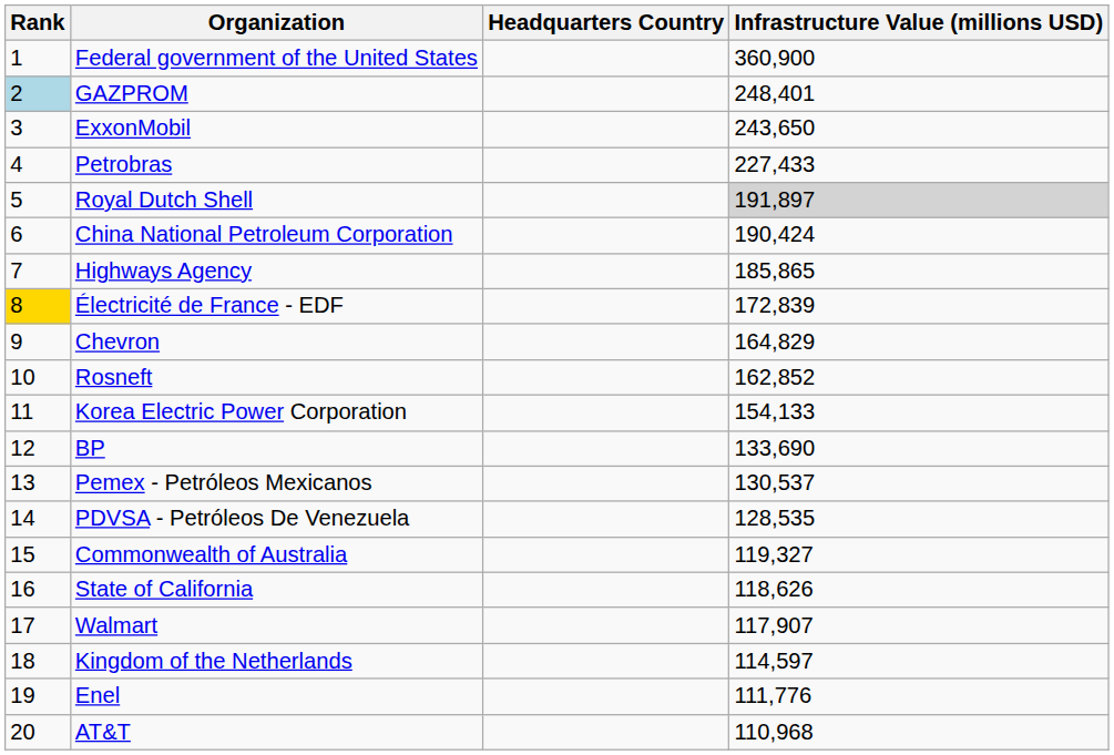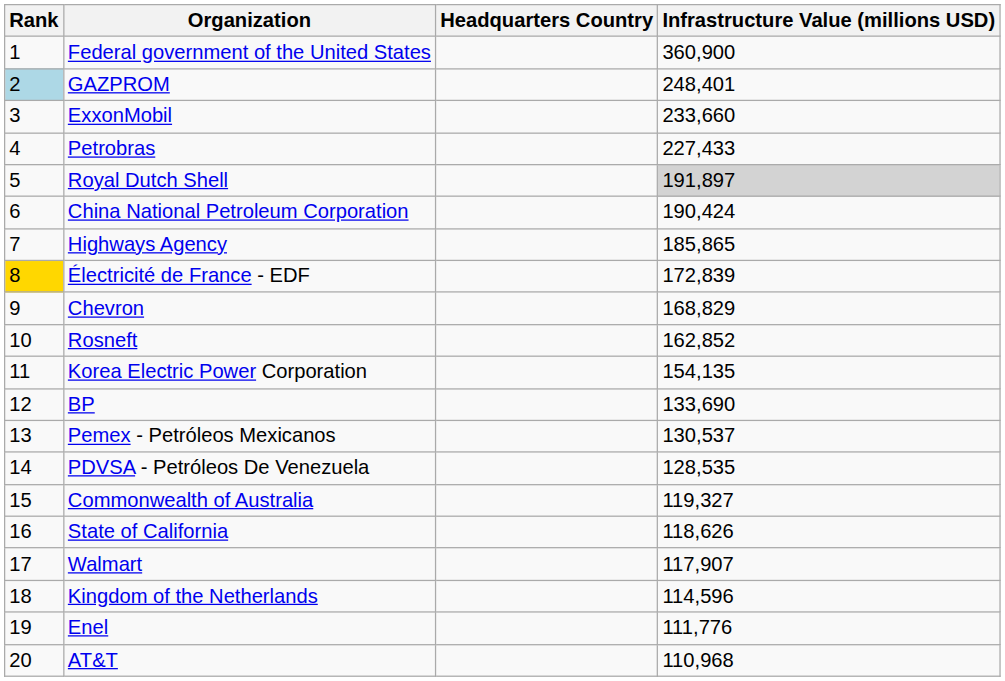ExxonMobil | Infrastructure Value (millions USD): 243,650 -> 233,660
Chevron | Infrastructure Value (millions USD): 164,829 -> 168,829
Korea Electric Power Corporation | Infrastructure Value (millions USD): 154,133 -> 154,135
Kingdom of the Netherlands | Infrastructure Value (millions USD): 114,597 -> 114,596
